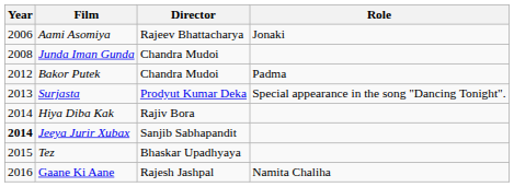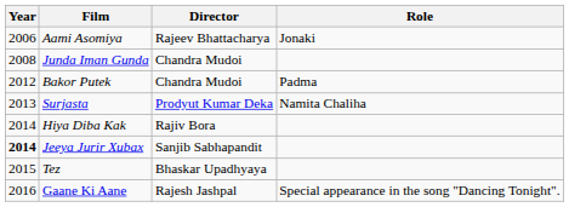Surjasta | Role: Special appearance in the song "Dancing Tonight". -> Namita Chaliha
Gaane Ki Aane | Role: Namita Chaliha -> Special appearance in the song "Dancing Tonight".
